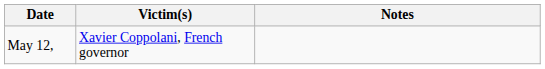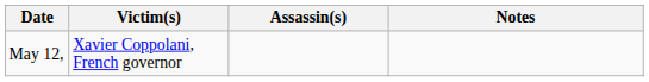+ column: Assassin(s)
